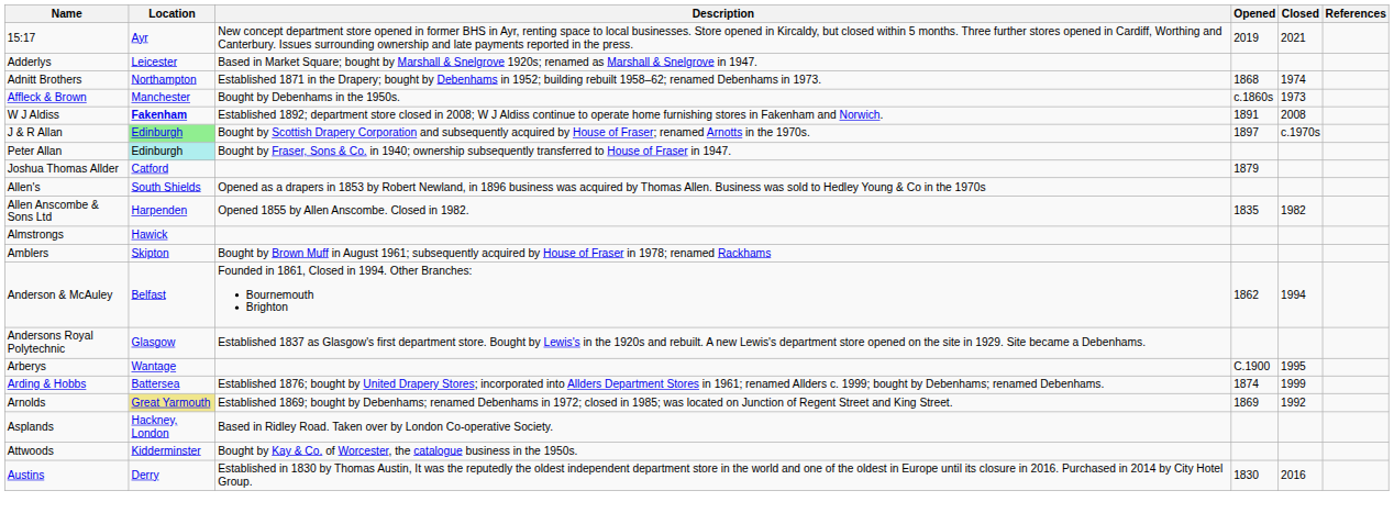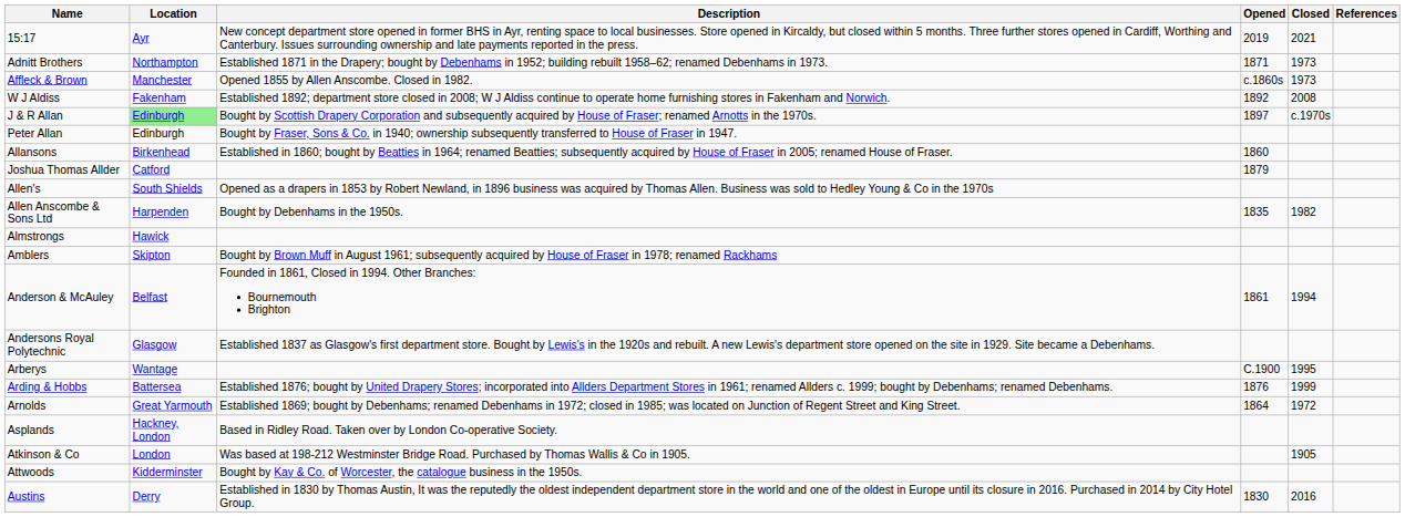- row: Adderlys | Leicester | Based in Market Square; bought by Marshall & Snelgrove 1920s; renamed as Marshall & Snelgrove in 1947.
Adnitt Brothers | Opened: 1868 -> 1871
Adnitt Brothers | Closed: 1974 -> 1973
Affleck & Brown | Description: Bought by Debenhams in the 1950s. -> Opened 1855 by Allen Anscombe. Closed in 1982.
W J Aldiss | Location: bold -> normal
W J Aldiss | Opened: 1891 -> 1892
Peter Allan | Location: paleturquoise background -> no background
+ row: Allansons | Birkenhead | Established in 1860; bought by Beatties in 1964; renamed Beatties; subsequently acquired by House of Fraser in 2005; renamed House of Fraser. | 1860
Allen Anscombe & Sons Ltd | Description: Opened 1855 by Allen Anscombe. Closed in 1982. -> Bought by Debenhams in the 1950s.
Anderson & McAuley | Opened: 1862 -> 1861
Arding & Hobbs | Opened: 1874 -> 1876
Arnolds | Location: khaki background -> no background
Arnolds | Opened: 1869 -> 1864
Arnolds | Closed: 1992 -> 1972
+ row: Atkinson & Co | London | Was based at 198-212 Westminster Bridge Road. Purchased by Thomas Wallis & Co in 1905. | 1905
